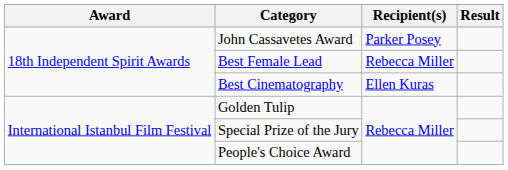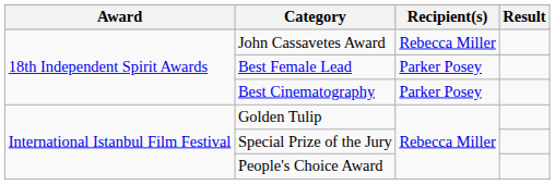John Cassavetes Award | Recipient(s): Parker Posey -> Rebecca Miller
Best Female Lead | Recipient(s): Rebecca Miller -> Parker Posey
Best Cinematography | Recipient(s): Ellen Kuras -> Parker Posey
